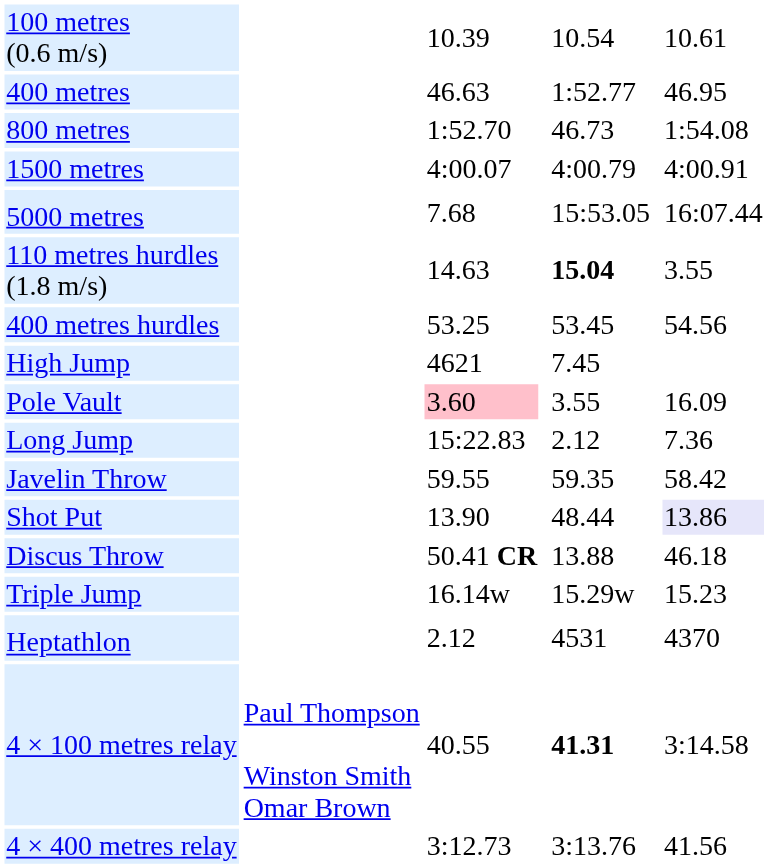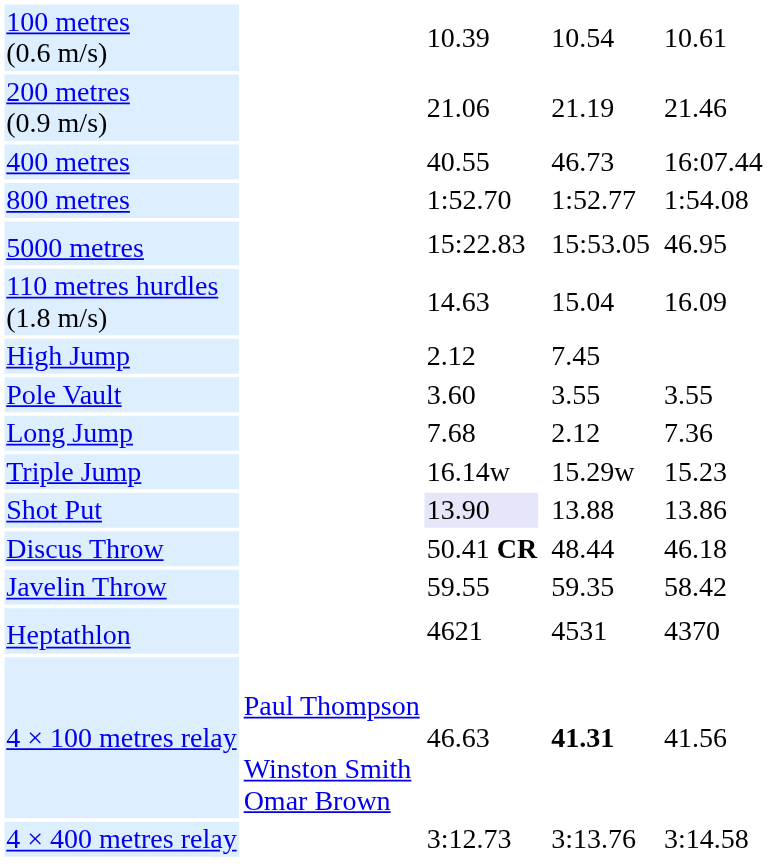+ row: 200 metres (0.9 m/s) | 21.06 | 21.19 | 21.46
400 metres | column 3: 46.63 -> 40.55
400 metres | column 5: 1:52.77 -> 46.73
400 metres | column 7: 46.95 -> 16:07.44
800 metres | column 5: 46.73 -> 1:52.77
- row: 1500 metres | 4:00.07 | 4:00.79 | 4:00.91
5000 metres | column 3: 7.68 -> 15:22.83
5000 metres | column 7: 16:07.44 -> 46.95
110 metres hurdles (1.8 m/s) | column 5: bold -> normal
110 metres hurdles (1.8 m/s) | column 7: 3.55 -> 16.09
- row: 400 metres hurdles | 53.25 | 53.45 | 54.56
High Jump | column 3: 4621 -> 2.12
Pole Vault | column 3: pink background -> no background
Pole Vault | column 7: 16.09 -> 3.55
Long Jump | column 3: 15:22.83 -> 7.68
rows swapped: Triple Jump <-> Javelin Throw
Shot Put | column 3: no background -> lavender background
Shot Put | column 5: 48.44 -> 13.88
Shot Put | column 7: lavender background -> no background
Discus Throw | column 5: 13.88 -> 48.44
Heptathlon | column 3: 2.12 -> 4621
4 × 100 metres relay | column 3: 40.55 -> 46.63
4 × 100 metres relay | column 7: 3:14.58 -> 41.56
4 × 400 metres relay | column 7: 41.56 -> 3:14.58
